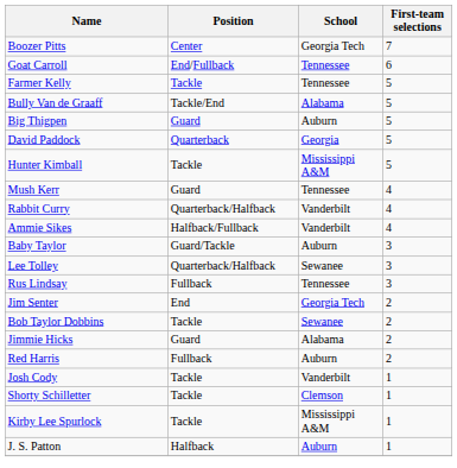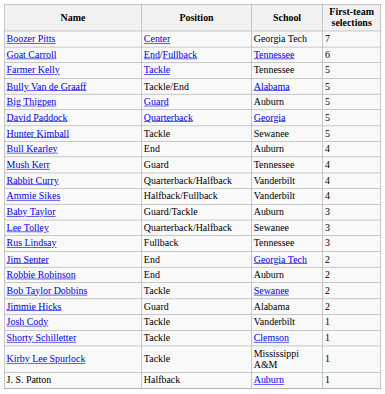Hunter Kimball | School: Mississippi A&M -> Sewanee
+ row: Bull Kearley | End | Auburn | 4
+ row: Robbie Robinson | End | Auburn | 2
- row: Red Harris | Fullback | Auburn | 2
